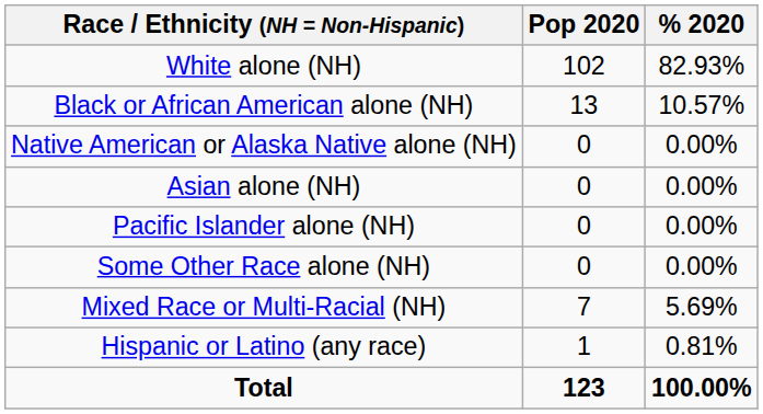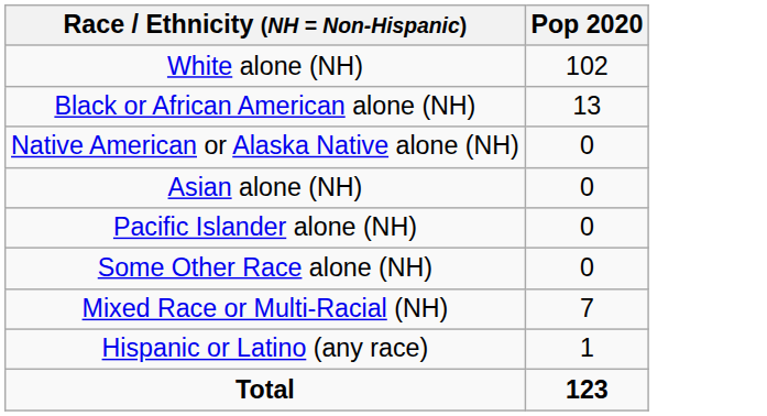- column: % 2020 | 82.93% | 10.57% | 0.00% | 0.00% | 0.00% | 0.00% | 5.69% | 0.81% | 100.00%
